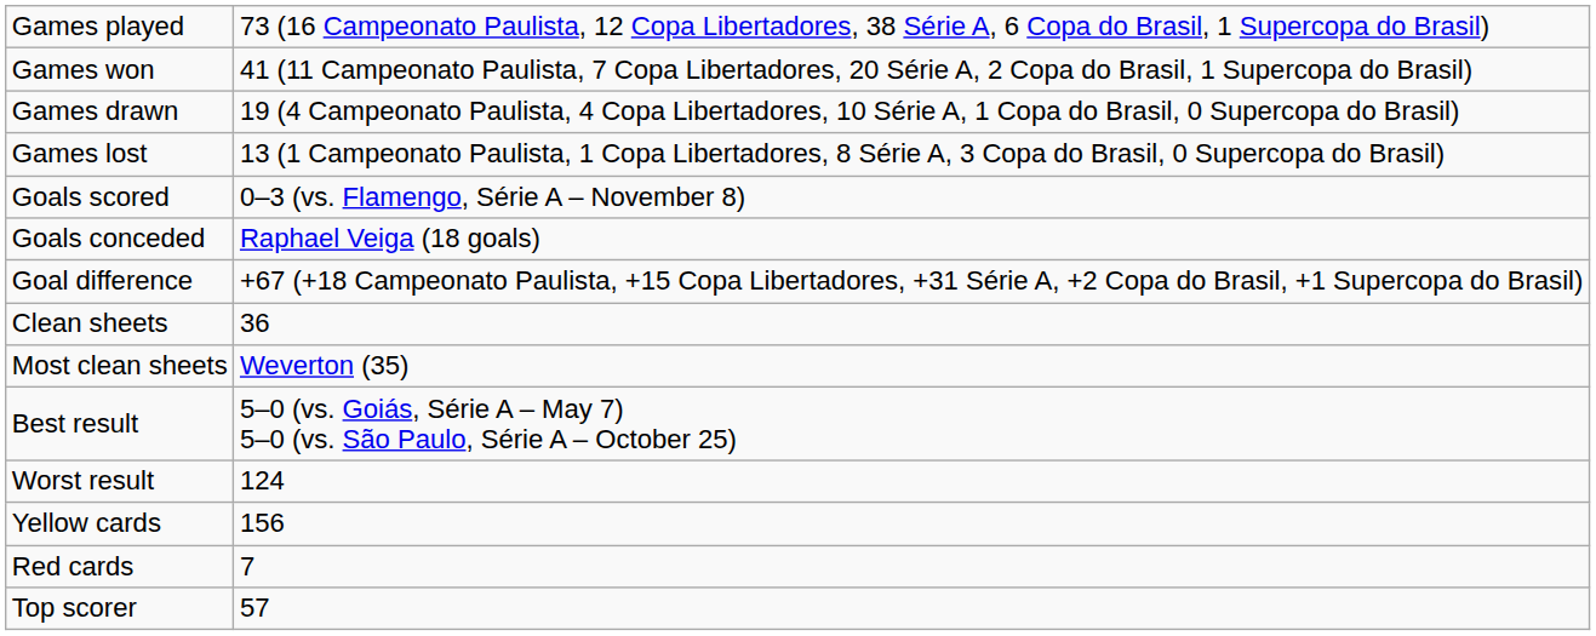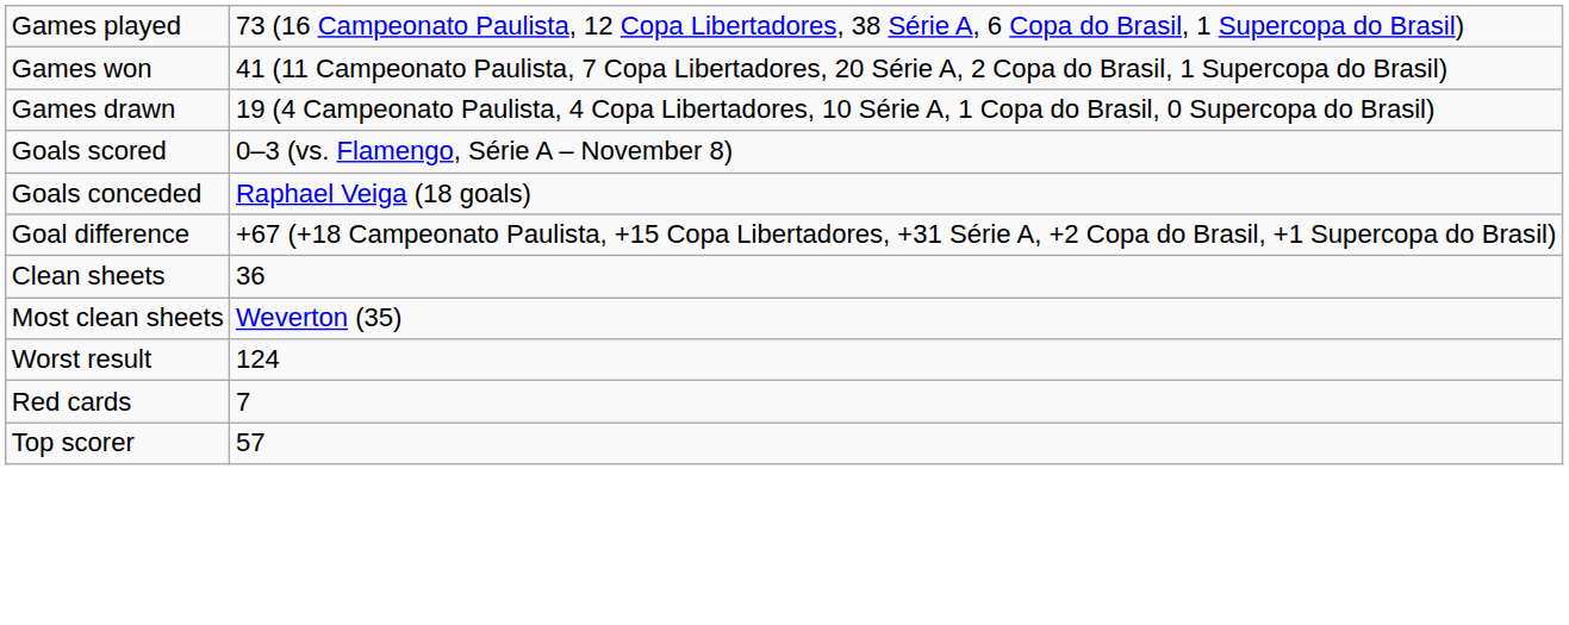- row: Games lost | 13 (1 Campeonato Paulista, 1 Copa Libertadores, 8 Série A, 3 Copa do Brasil, 0 Supercopa do Brasil)
- row: Best result | 5–0 (vs. Goiás, Série A – May 7) 5–0 (vs. São Paulo, Série A – October 25)
- row: Yellow cards | 156
